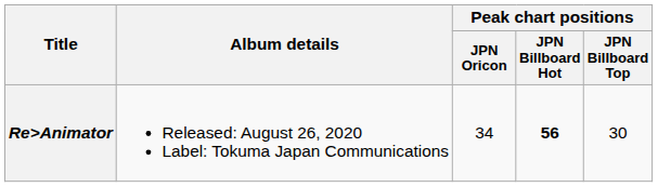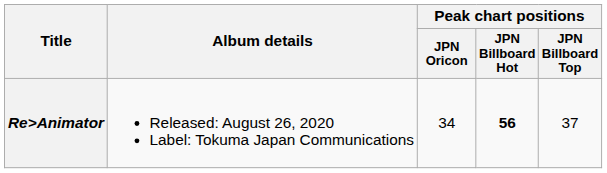Re>Animator | Peak chart positions / JPN Billboard Top: 30 -> 37
